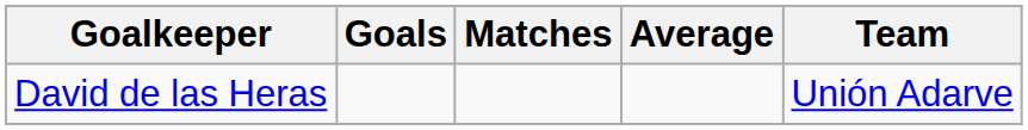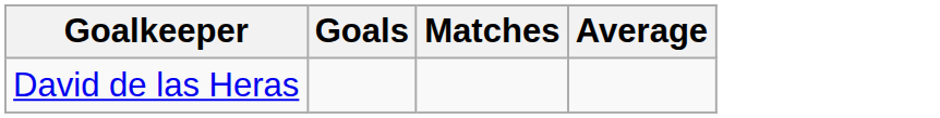- column: Team | Unión Adarve
